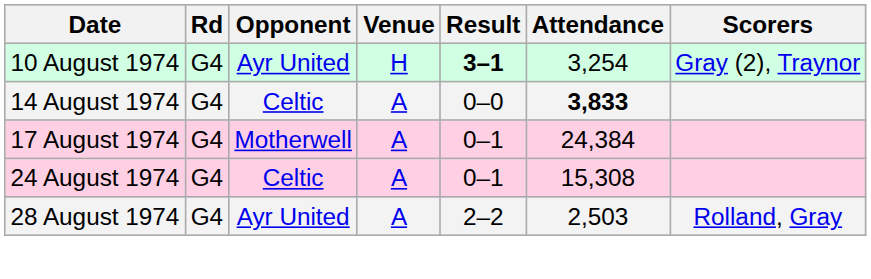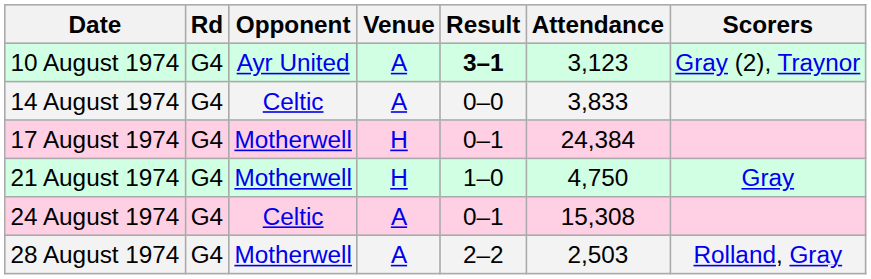10 August 1974 | Venue: H -> A
10 August 1974 | Attendance: 3,254 -> 3,123
14 August 1974 | Attendance: bold -> normal
17 August 1974 | Venue: A -> H
+ row: 21 August 1974 | G4 | Motherwell | H | 1–0 | 4,750 | Gray
28 August 1974 | Opponent: Ayr United -> Motherwell
